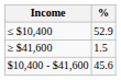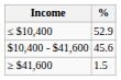rows swapped: $10,400 - $41,600 <-> ≥ $41,600
